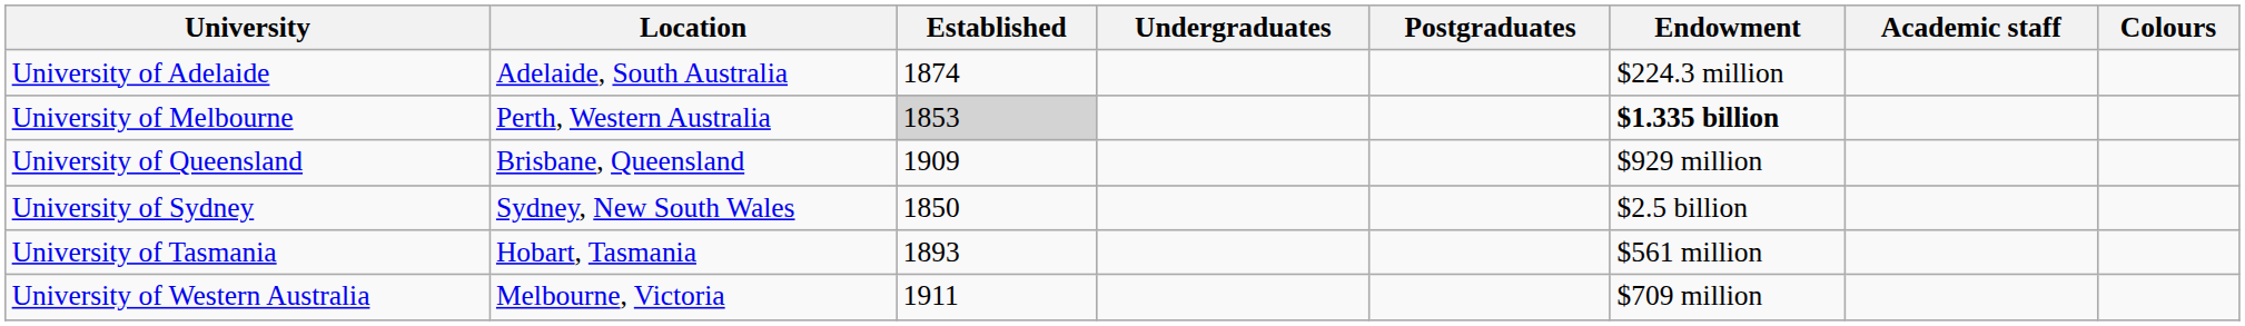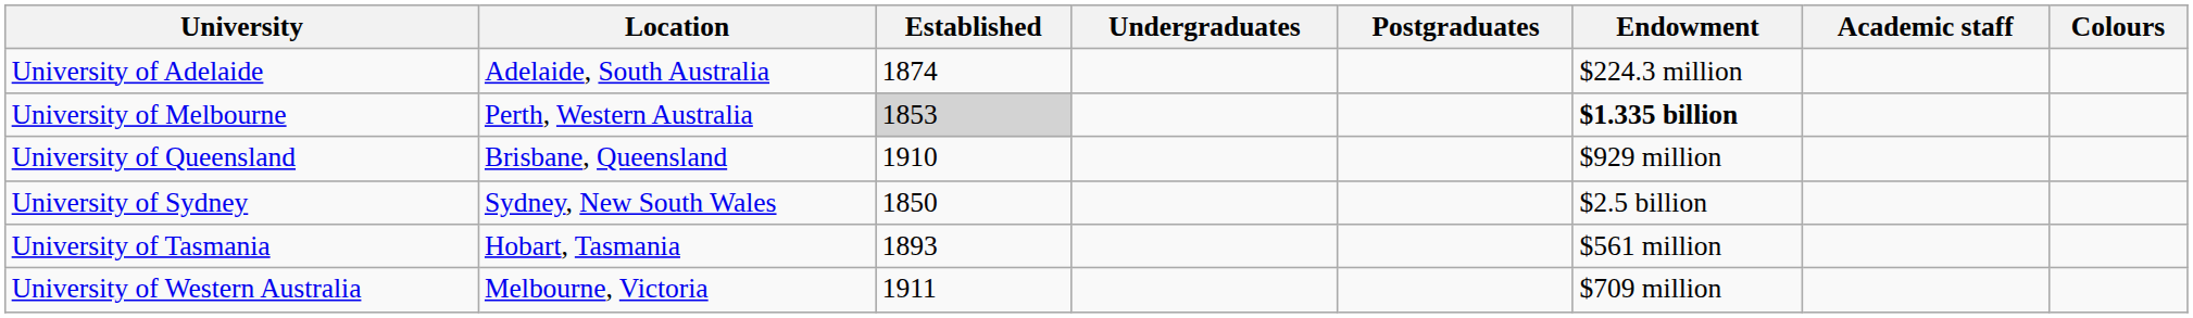University of Queensland | Established: 1909 -> 1910
